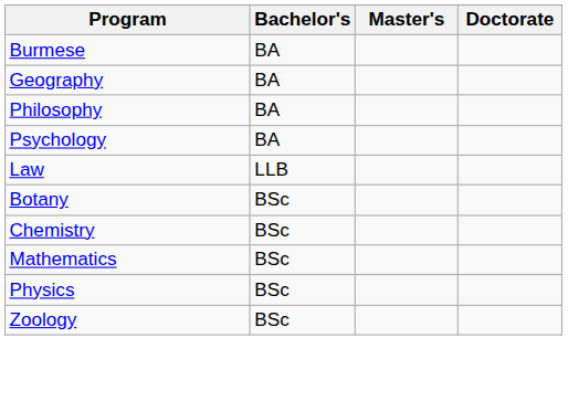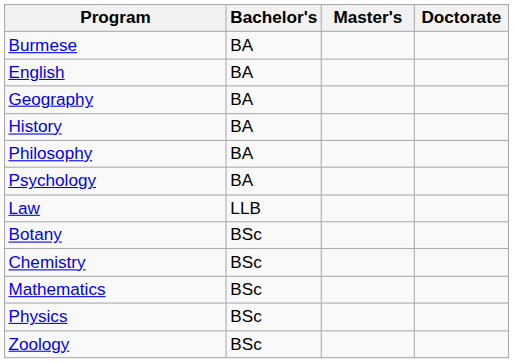+ row: English | BA
+ row: History | BA
